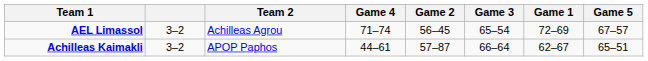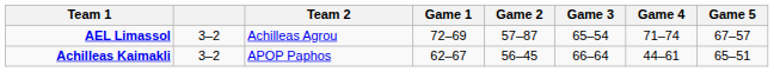columns swapped: Game 1 <-> Game 4
AEL Limassol | Game 2: 56–45 -> 57–87
Achilleas Kaimakli | Game 2: 57–87 -> 56–45
